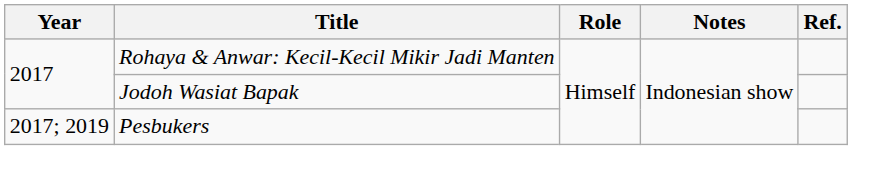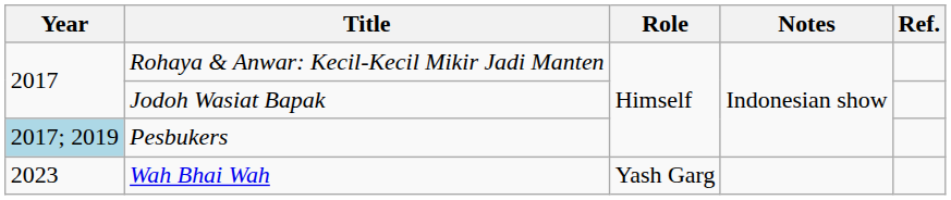Pesbukers | Year: no background -> lightblue background
+ row: 2023 | Wah Bhai Wah | Yash Garg
